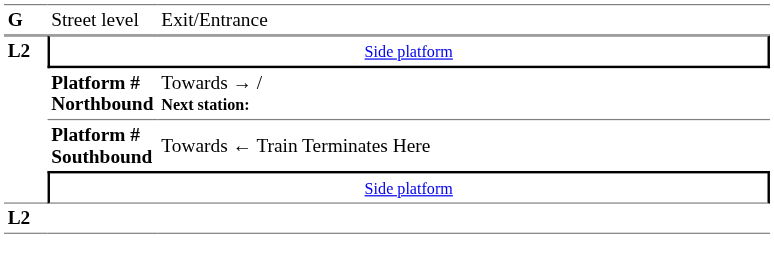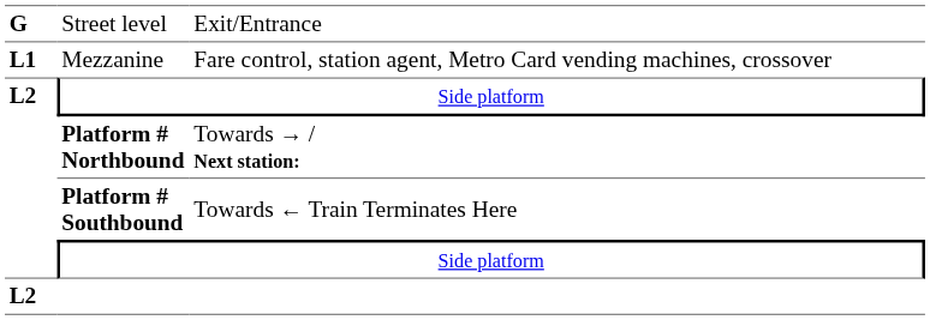+ row: L1 | Mezzanine | Fare control, station agent, Metro Card vending machines, crossover
